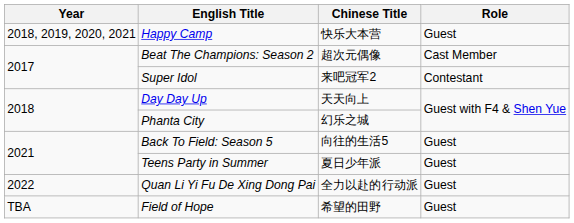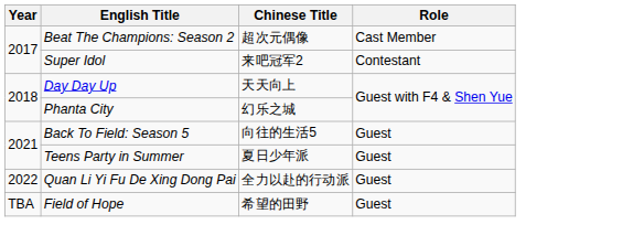- row: 2018, 2019, 2020, 2021 | Happy Camp | 快乐大本营 | Guest
